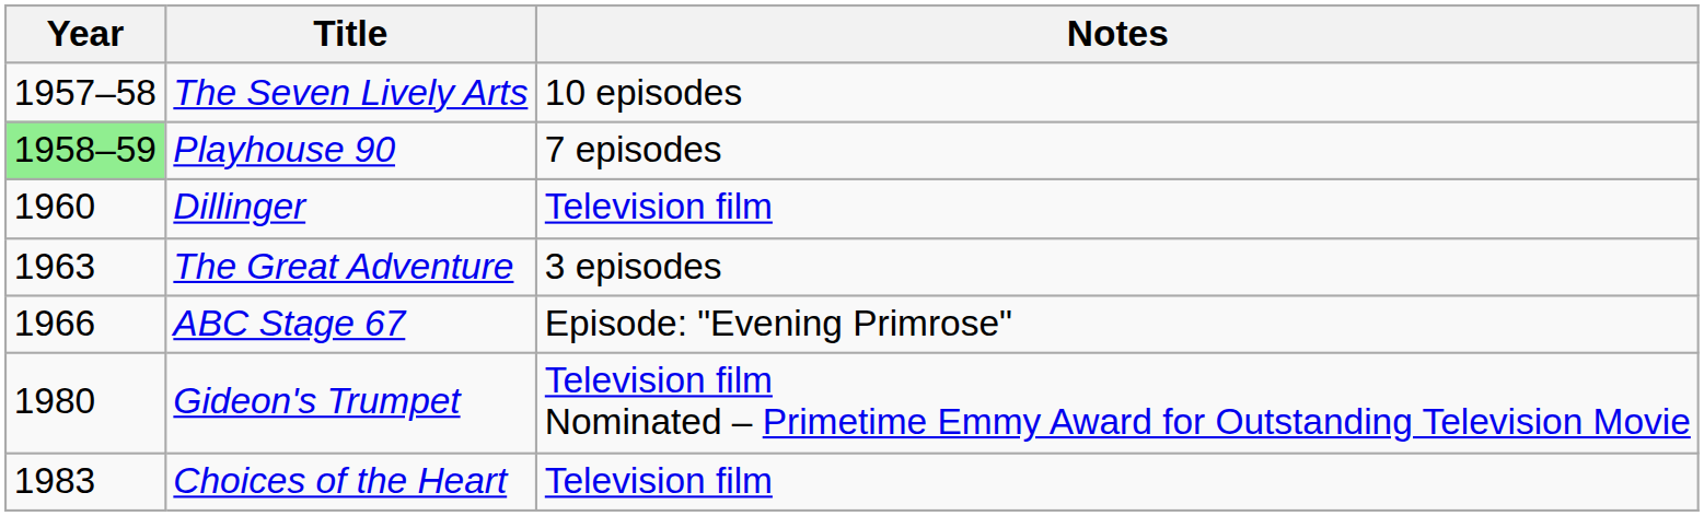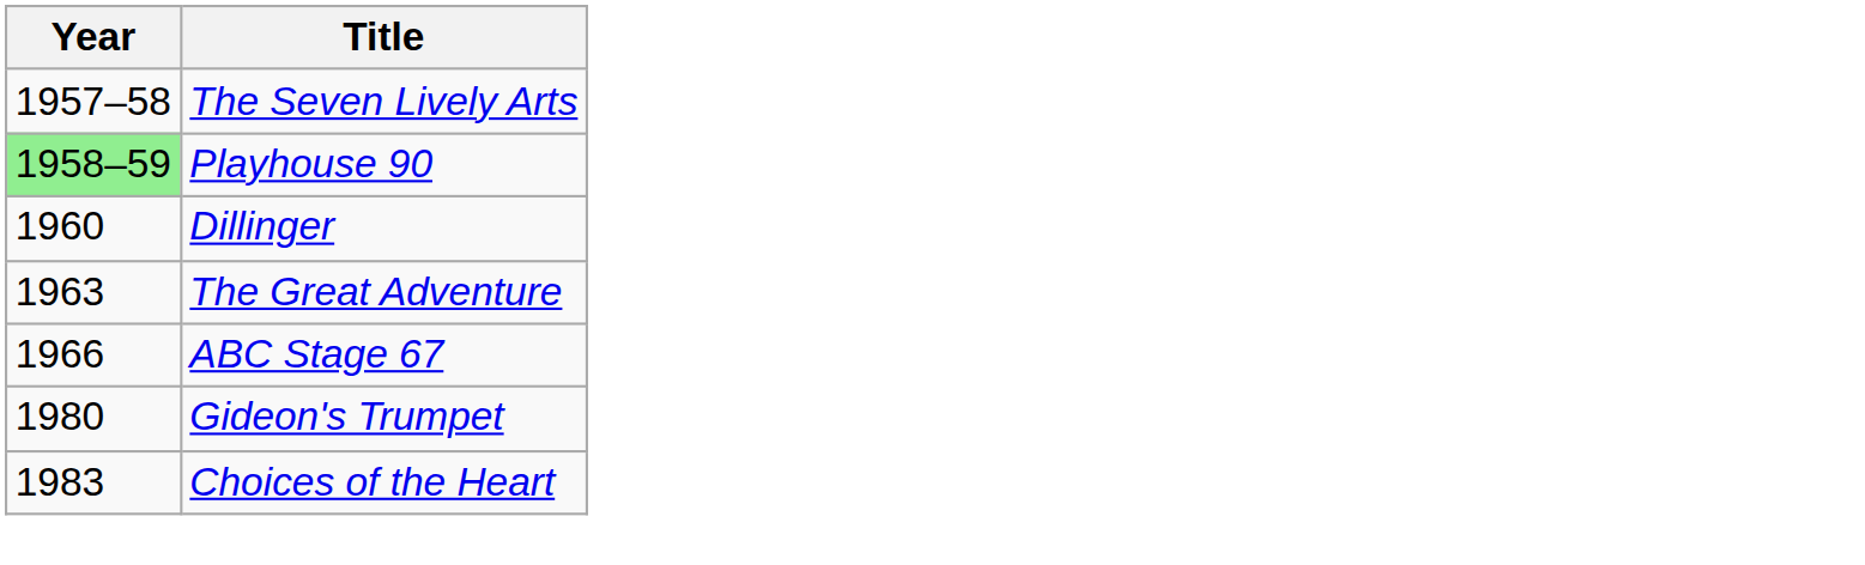- column: Notes | 10 episodes | 7 episodes | Television film | 3 episodes | Episode: "Evening Primrose" | Television film Nominated – Primetime Emmy Award for Outstanding Television Movie | Television film
